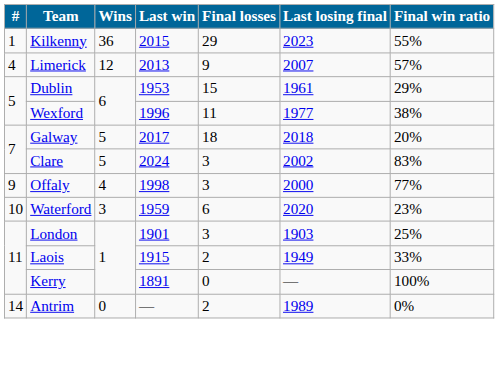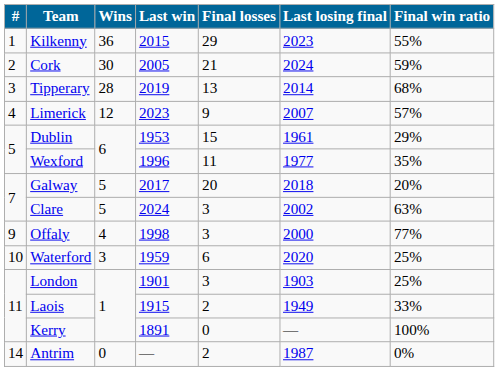+ row: 2 | Cork | 30 | 2005 | 21 | 2024 | 59%
+ row: 3 | Tipperary | 28 | 2019 | 13 | 2014 | 68%
Limerick | Last win: 2013 -> 2023
Wexford | Final win ratio: 38% -> 35%
Galway | Final losses: 18 -> 20
Clare | Final win ratio: 83% -> 63%
Waterford | Final win ratio: 23% -> 25%
Antrim | Last losing final: 1989 -> 1987
